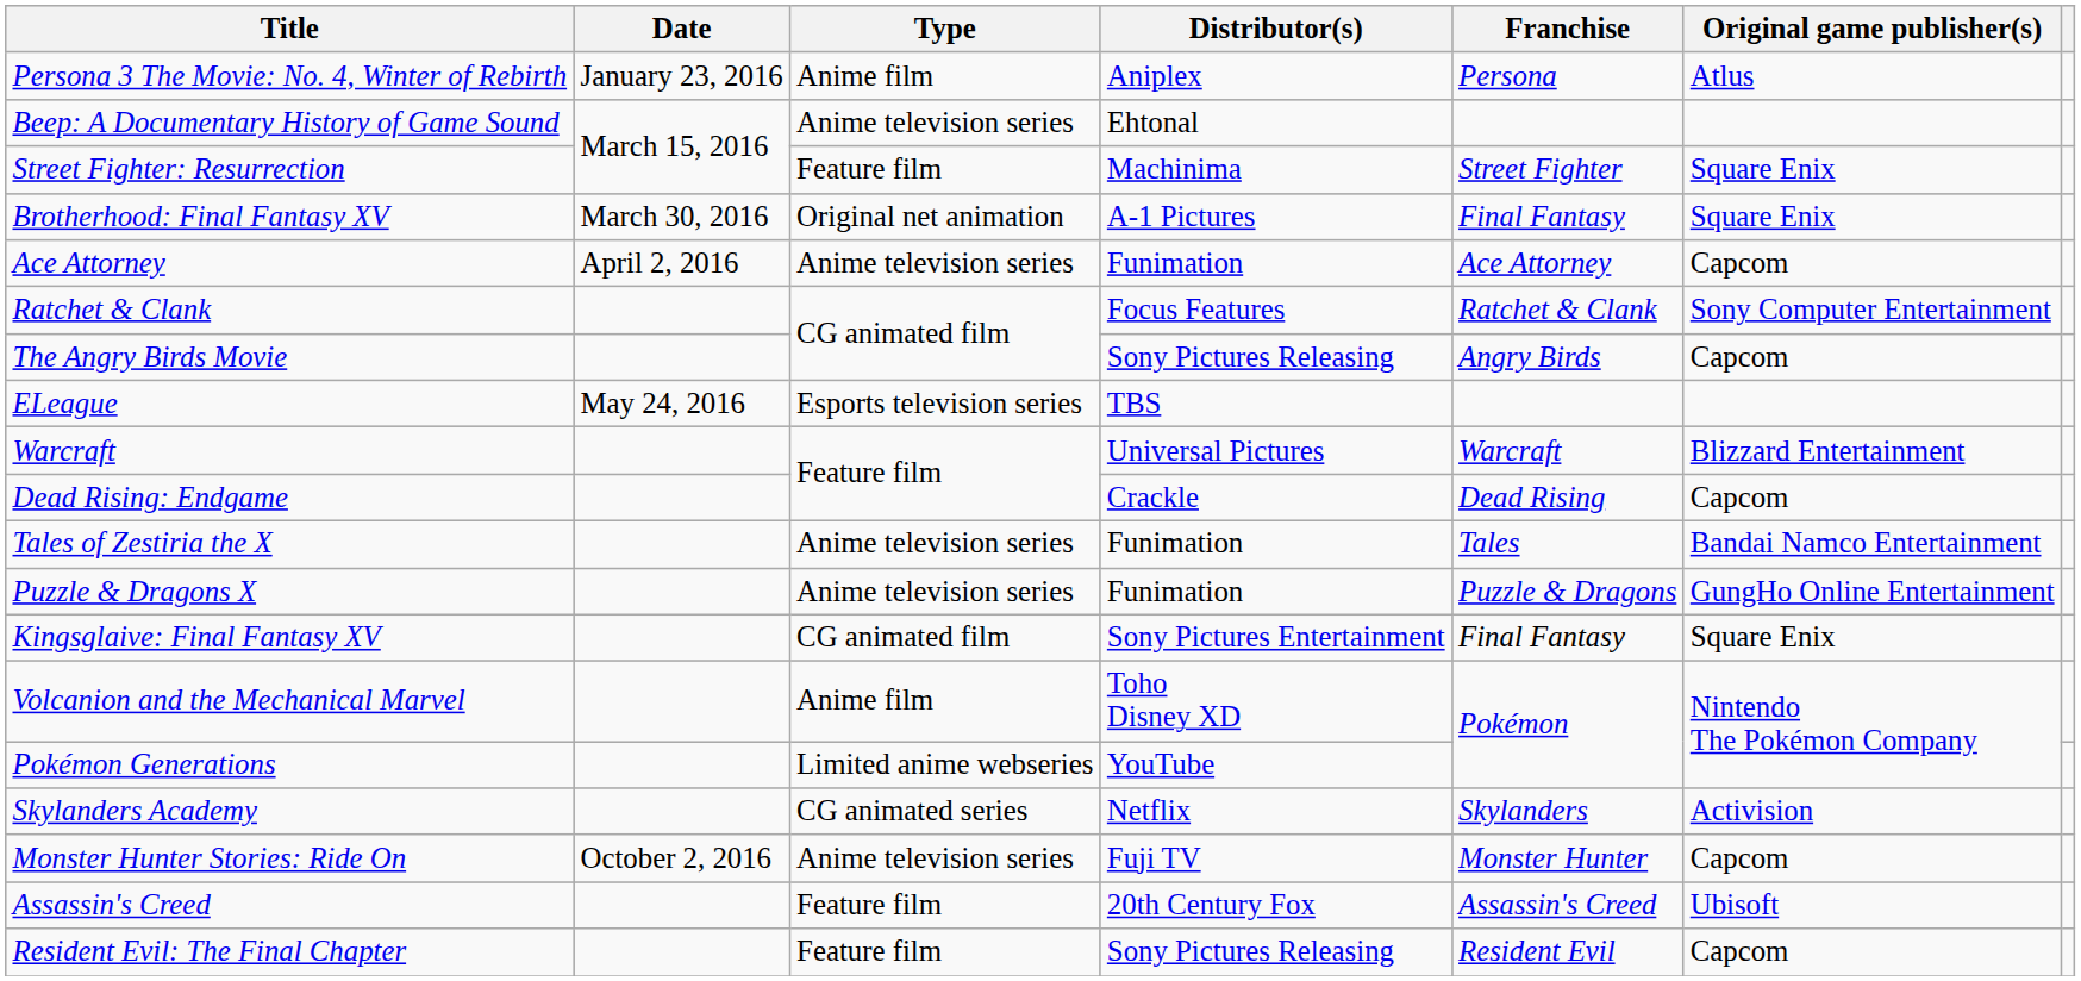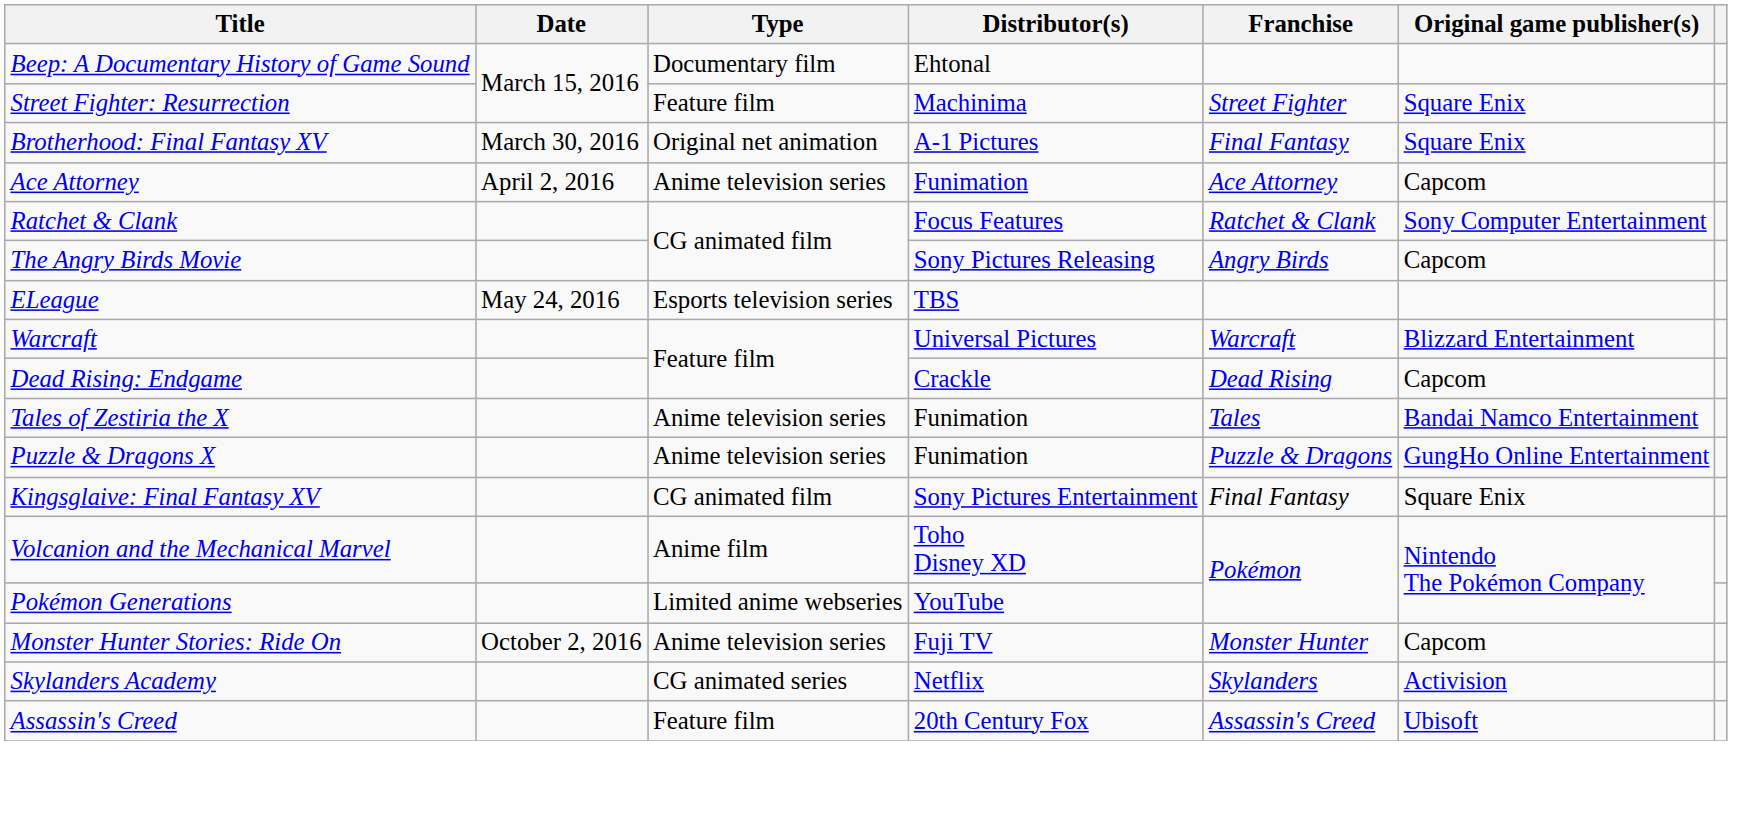- row: Persona 3 The Movie: No. 4, Winter of Rebirth | January 23, 2016 | Anime film | Aniplex | Persona | Atlus
Beep: A Documentary History of Game Sound | Type: Anime television series -> Documentary film
rows swapped: Monster Hunter Stories: Ride On <-> Skylanders Academy
- row: Resident Evil: The Final Chapter | Feature film | Sony Pictures Releasing | Resident Evil | Capcom
